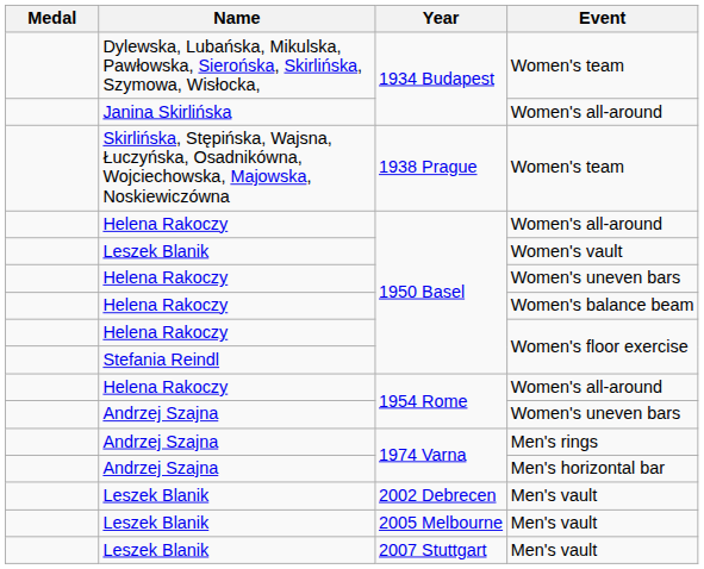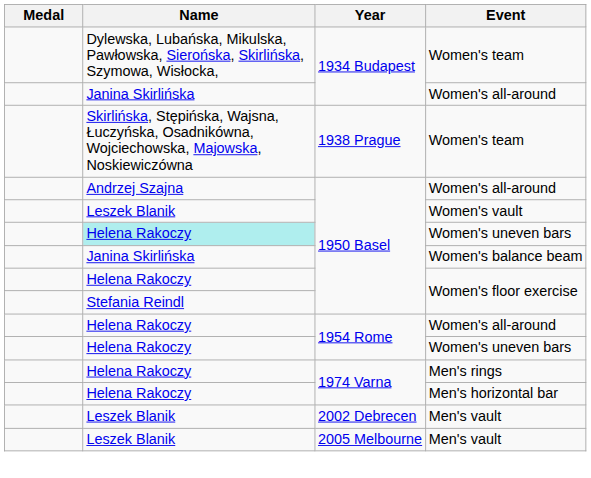1950 Basel / Women's all-around | Name: Helena Rakoczy -> Andrzej Szajna
1950 Basel / Women's uneven bars | Name: no background -> paleturquoise background
Women's balance beam | Name: Helena Rakoczy -> Janina Skirlińska
1954 Rome / Women's uneven bars | Name: Andrzej Szajna -> Helena Rakoczy
Men's rings | Name: Andrzej Szajna -> Helena Rakoczy
Men's horizontal bar | Name: Andrzej Szajna -> Helena Rakoczy
- row: Leszek Blanik | 2007 Stuttgart | Men's vault
